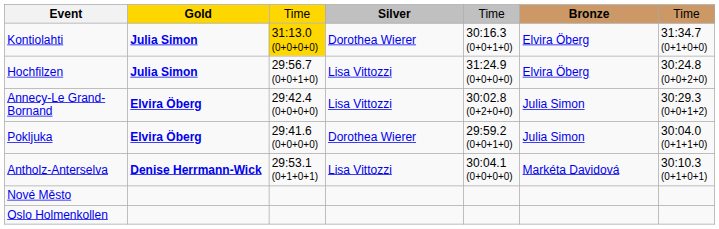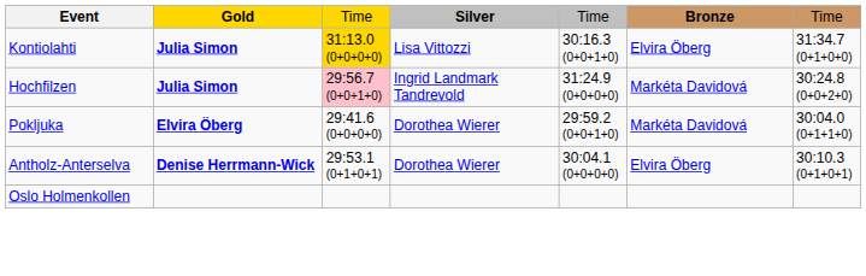Kontiolahti | Silver: Dorothea Wierer -> Lisa Vittozzi
Hochfilzen | column 3: no background -> pink background
Hochfilzen | Silver: Lisa Vittozzi -> Ingrid Landmark Tandrevold
Hochfilzen | Bronze: Elvira Öberg -> Markéta Davidová
- row: Annecy-Le Grand-Bornand | Elvira Öberg | 29:42.4 (0+0+0+0) | Lisa Vittozzi | 30:02.8 (0+2+0+0) | Julia Simon | 30:29.3 (0+0+1+2)
Pokljuka | Bronze: Julia Simon -> Markéta Davidová
Antholz-Anterselva | Silver: Lisa Vittozzi -> Dorothea Wierer
Antholz-Anterselva | Bronze: Markéta Davidová -> Elvira Öberg
- row: Nové Město
